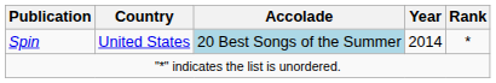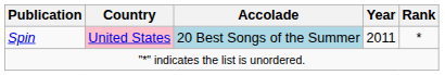Spin | Country: no background -> pink background
Spin | Year: 2014 -> 2011
